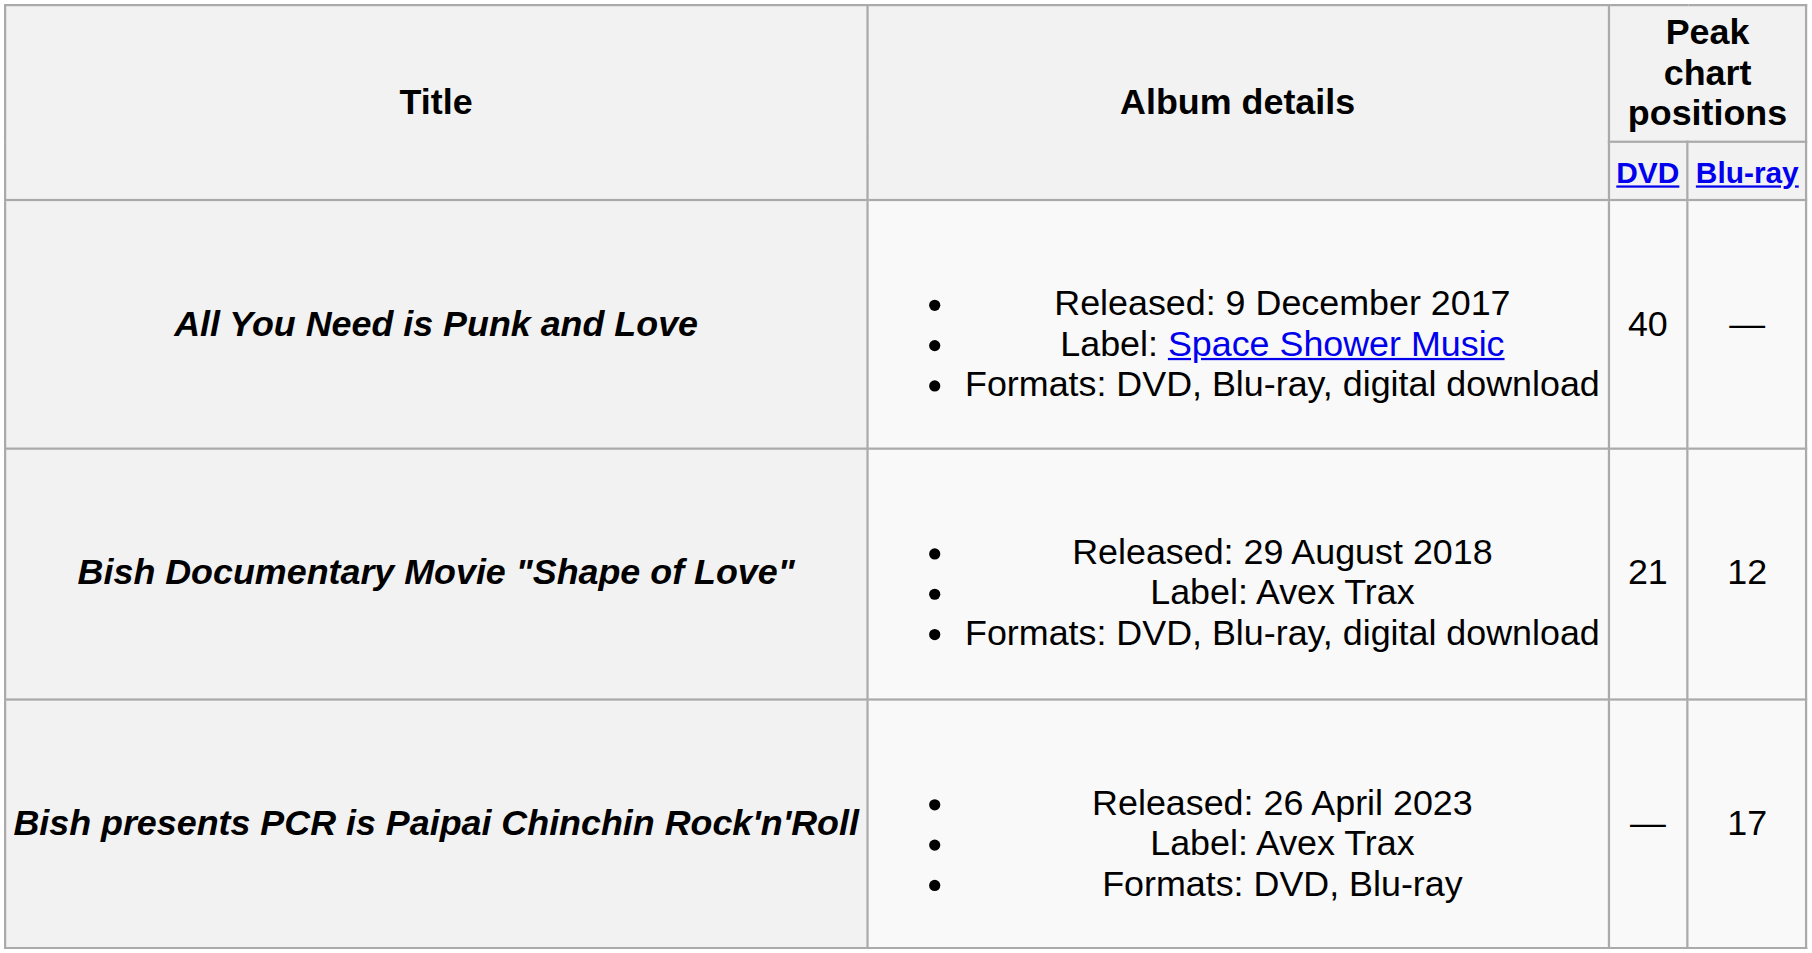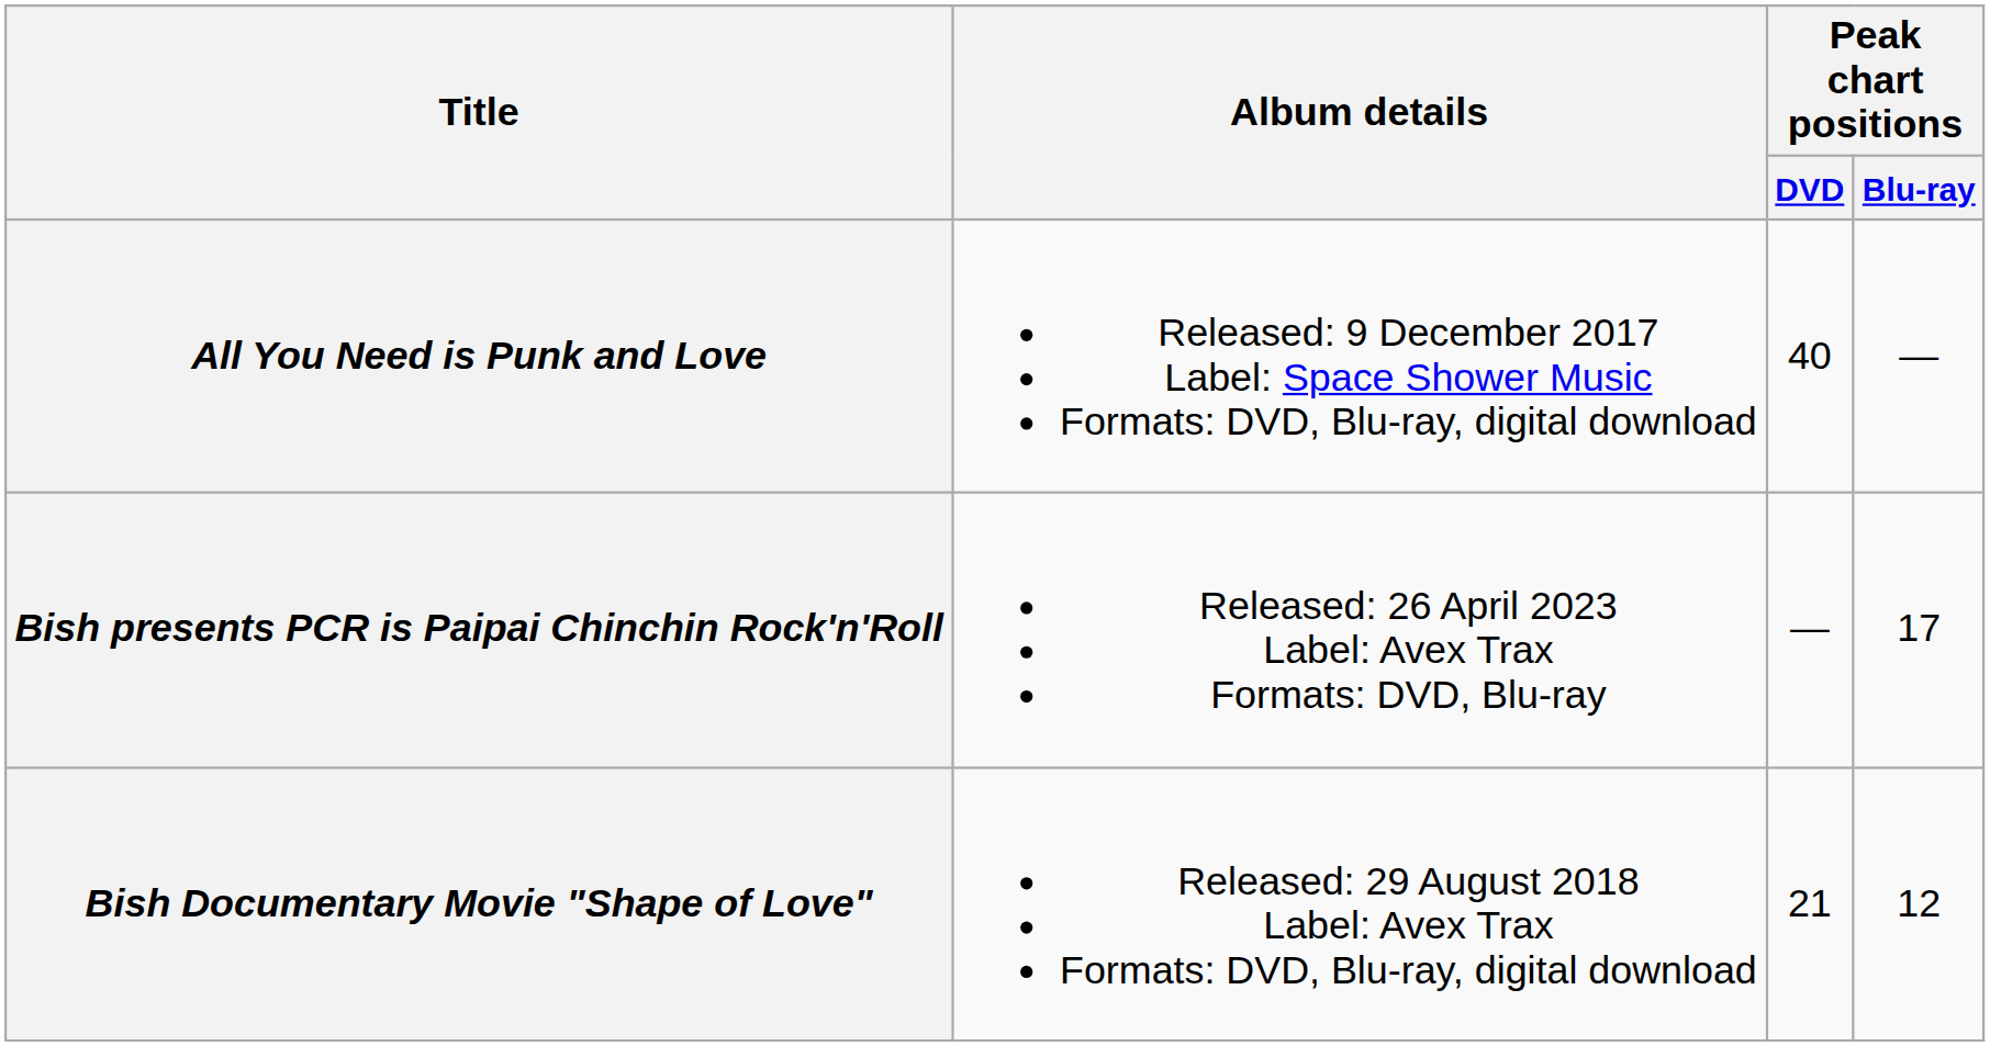rows swapped: Bish Documentary Movie "Shape of Love" <-> Bish presents PCR is Paipai Chinchin Rock'n'Roll
